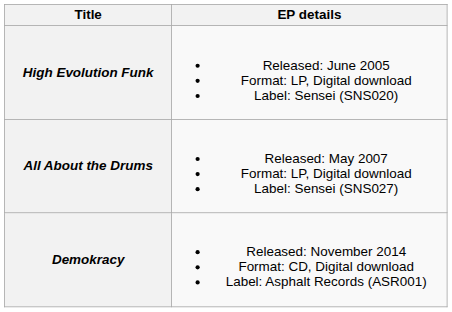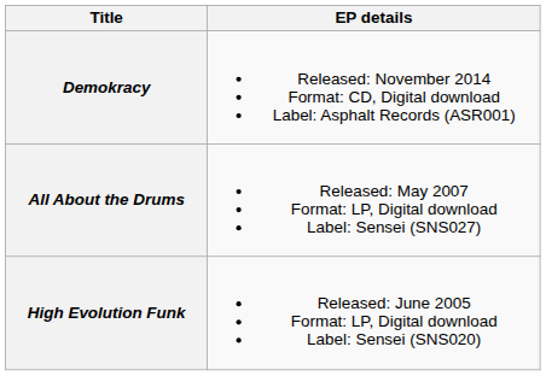rows swapped: High Evolution Funk <-> Demokracy
